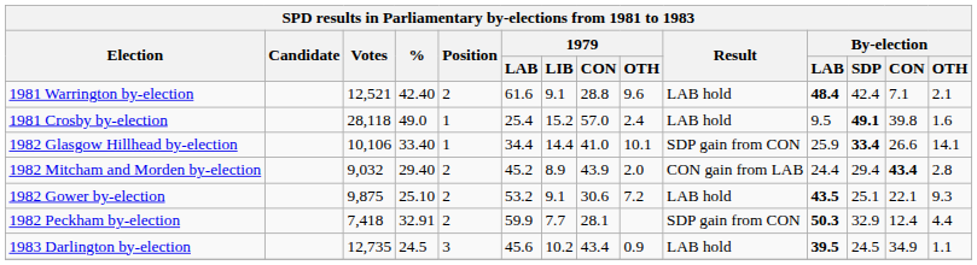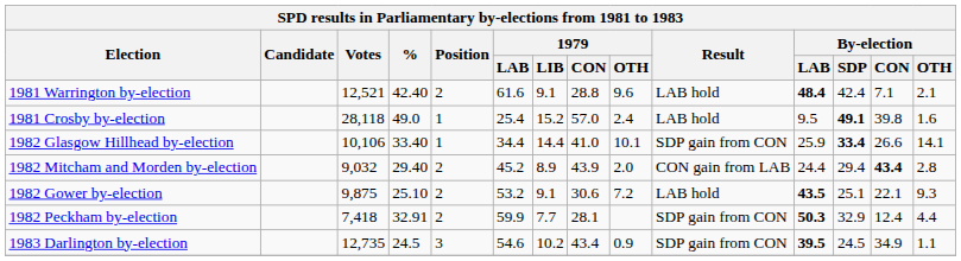1983 Darlington by-election | 1979 / LAB: 45.6 -> 54.6
1983 Darlington by-election | Result: LAB hold -> SDP gain from CON
